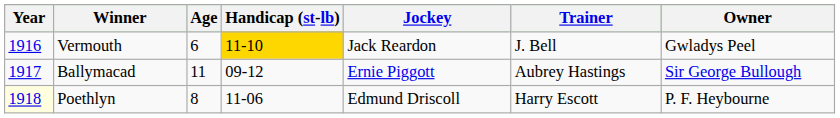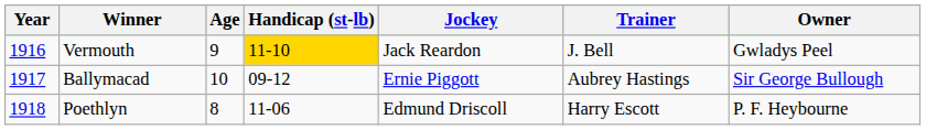Vermouth | Age: 6 -> 9
Ballymacad | Age: 11 -> 10
Poethlyn | Year: lightyellow background -> no background
